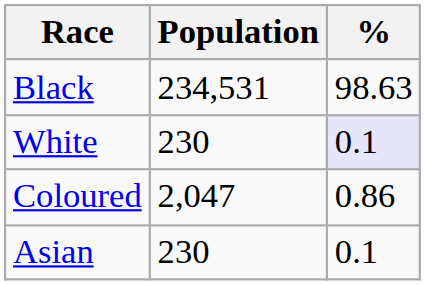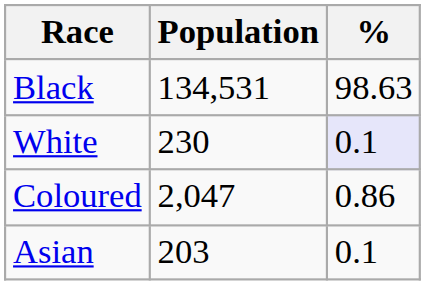Black | Population: 234,531 -> 134,531
Asian | Population: 230 -> 203
